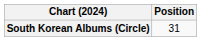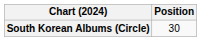South Korean Albums (Circle) | Position: 31 -> 30
